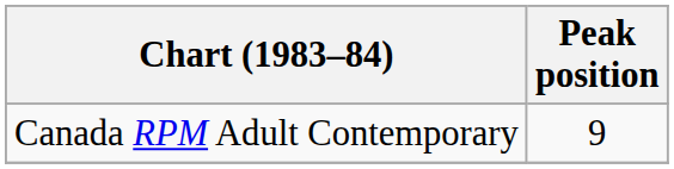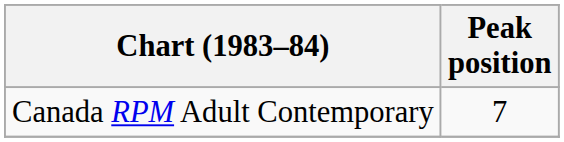Canada RPM Adult Contemporary | Peak position: 9 -> 7
